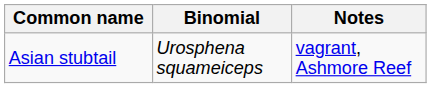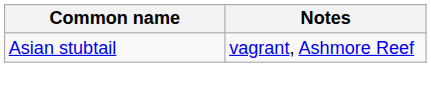- column: Binomial | Urosphena squameiceps
